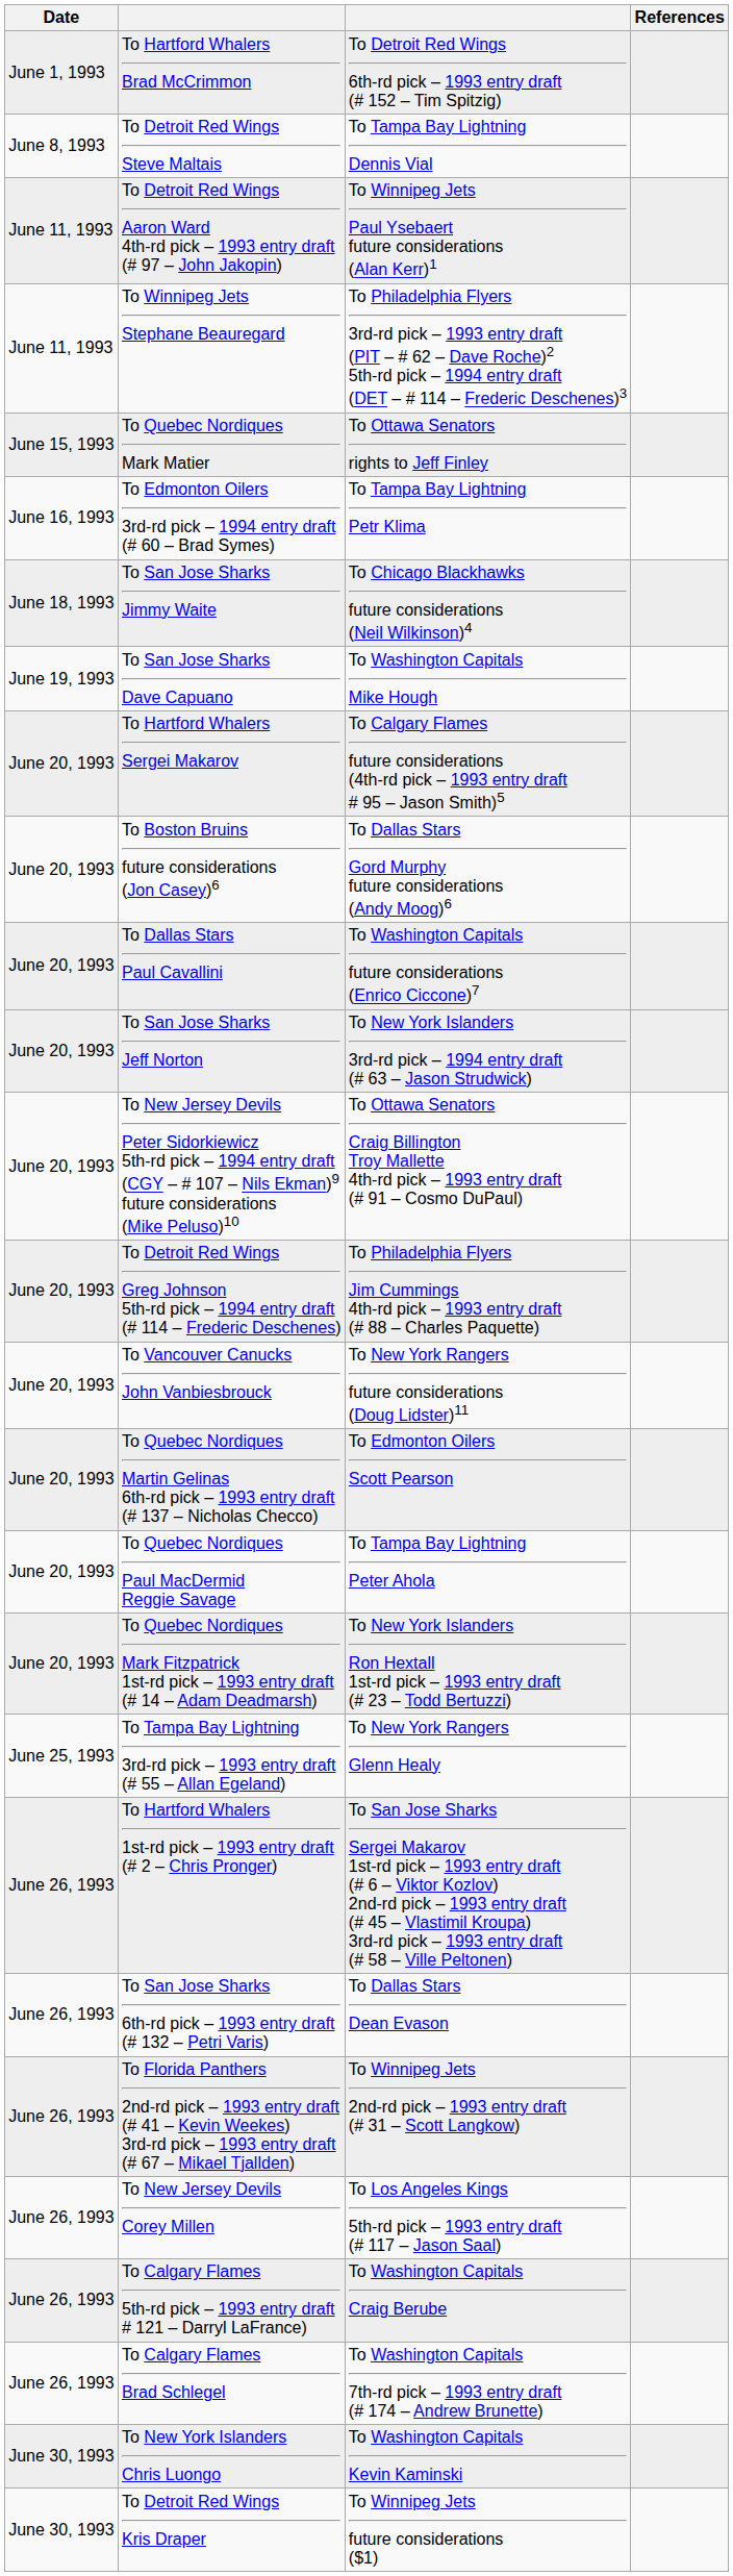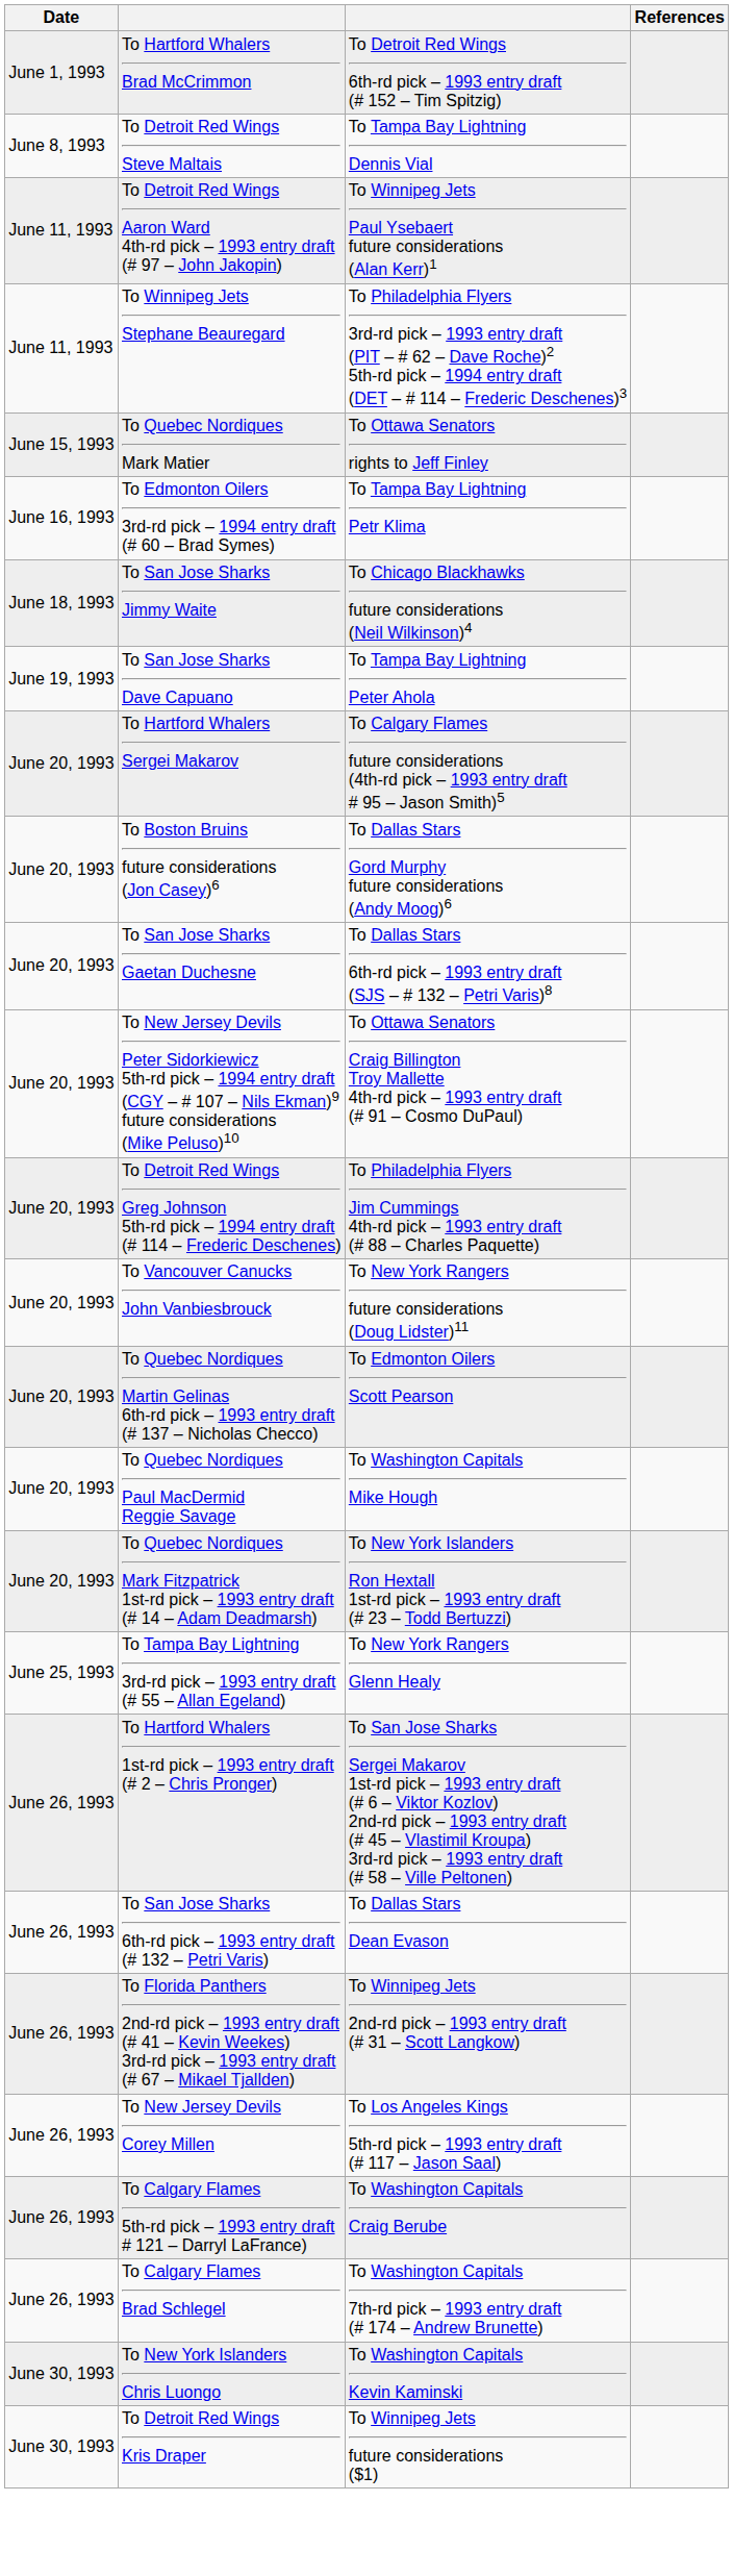To San Jose Sharks Dave Capuano | column 3: To Washington Capitals Mike Hough -> To Tampa Bay Lightning Peter Ahola
- row: June 20, 1993 | To Dallas Stars Paul Cavallini | To Washington Capitals future considerations (Enrico Ciccone)7
+ row: June 20, 1993 | To San Jose Sharks Gaetan Duchesne | To Dallas Stars 6th-rd pick – 1993 entry draft (SJS – # 132 – Petri Varis)8
- row: June 20, 1993 | To San Jose Sharks Jeff Norton | To New York Islanders 3rd-rd pick – 1994 entry draft (# 63 – Jason Strudwick)
To Quebec Nordiques Paul MacDermid Reggie Savage | column 3: To Tampa Bay Lightning Peter Ahola -> To Washington Capitals Mike Hough
